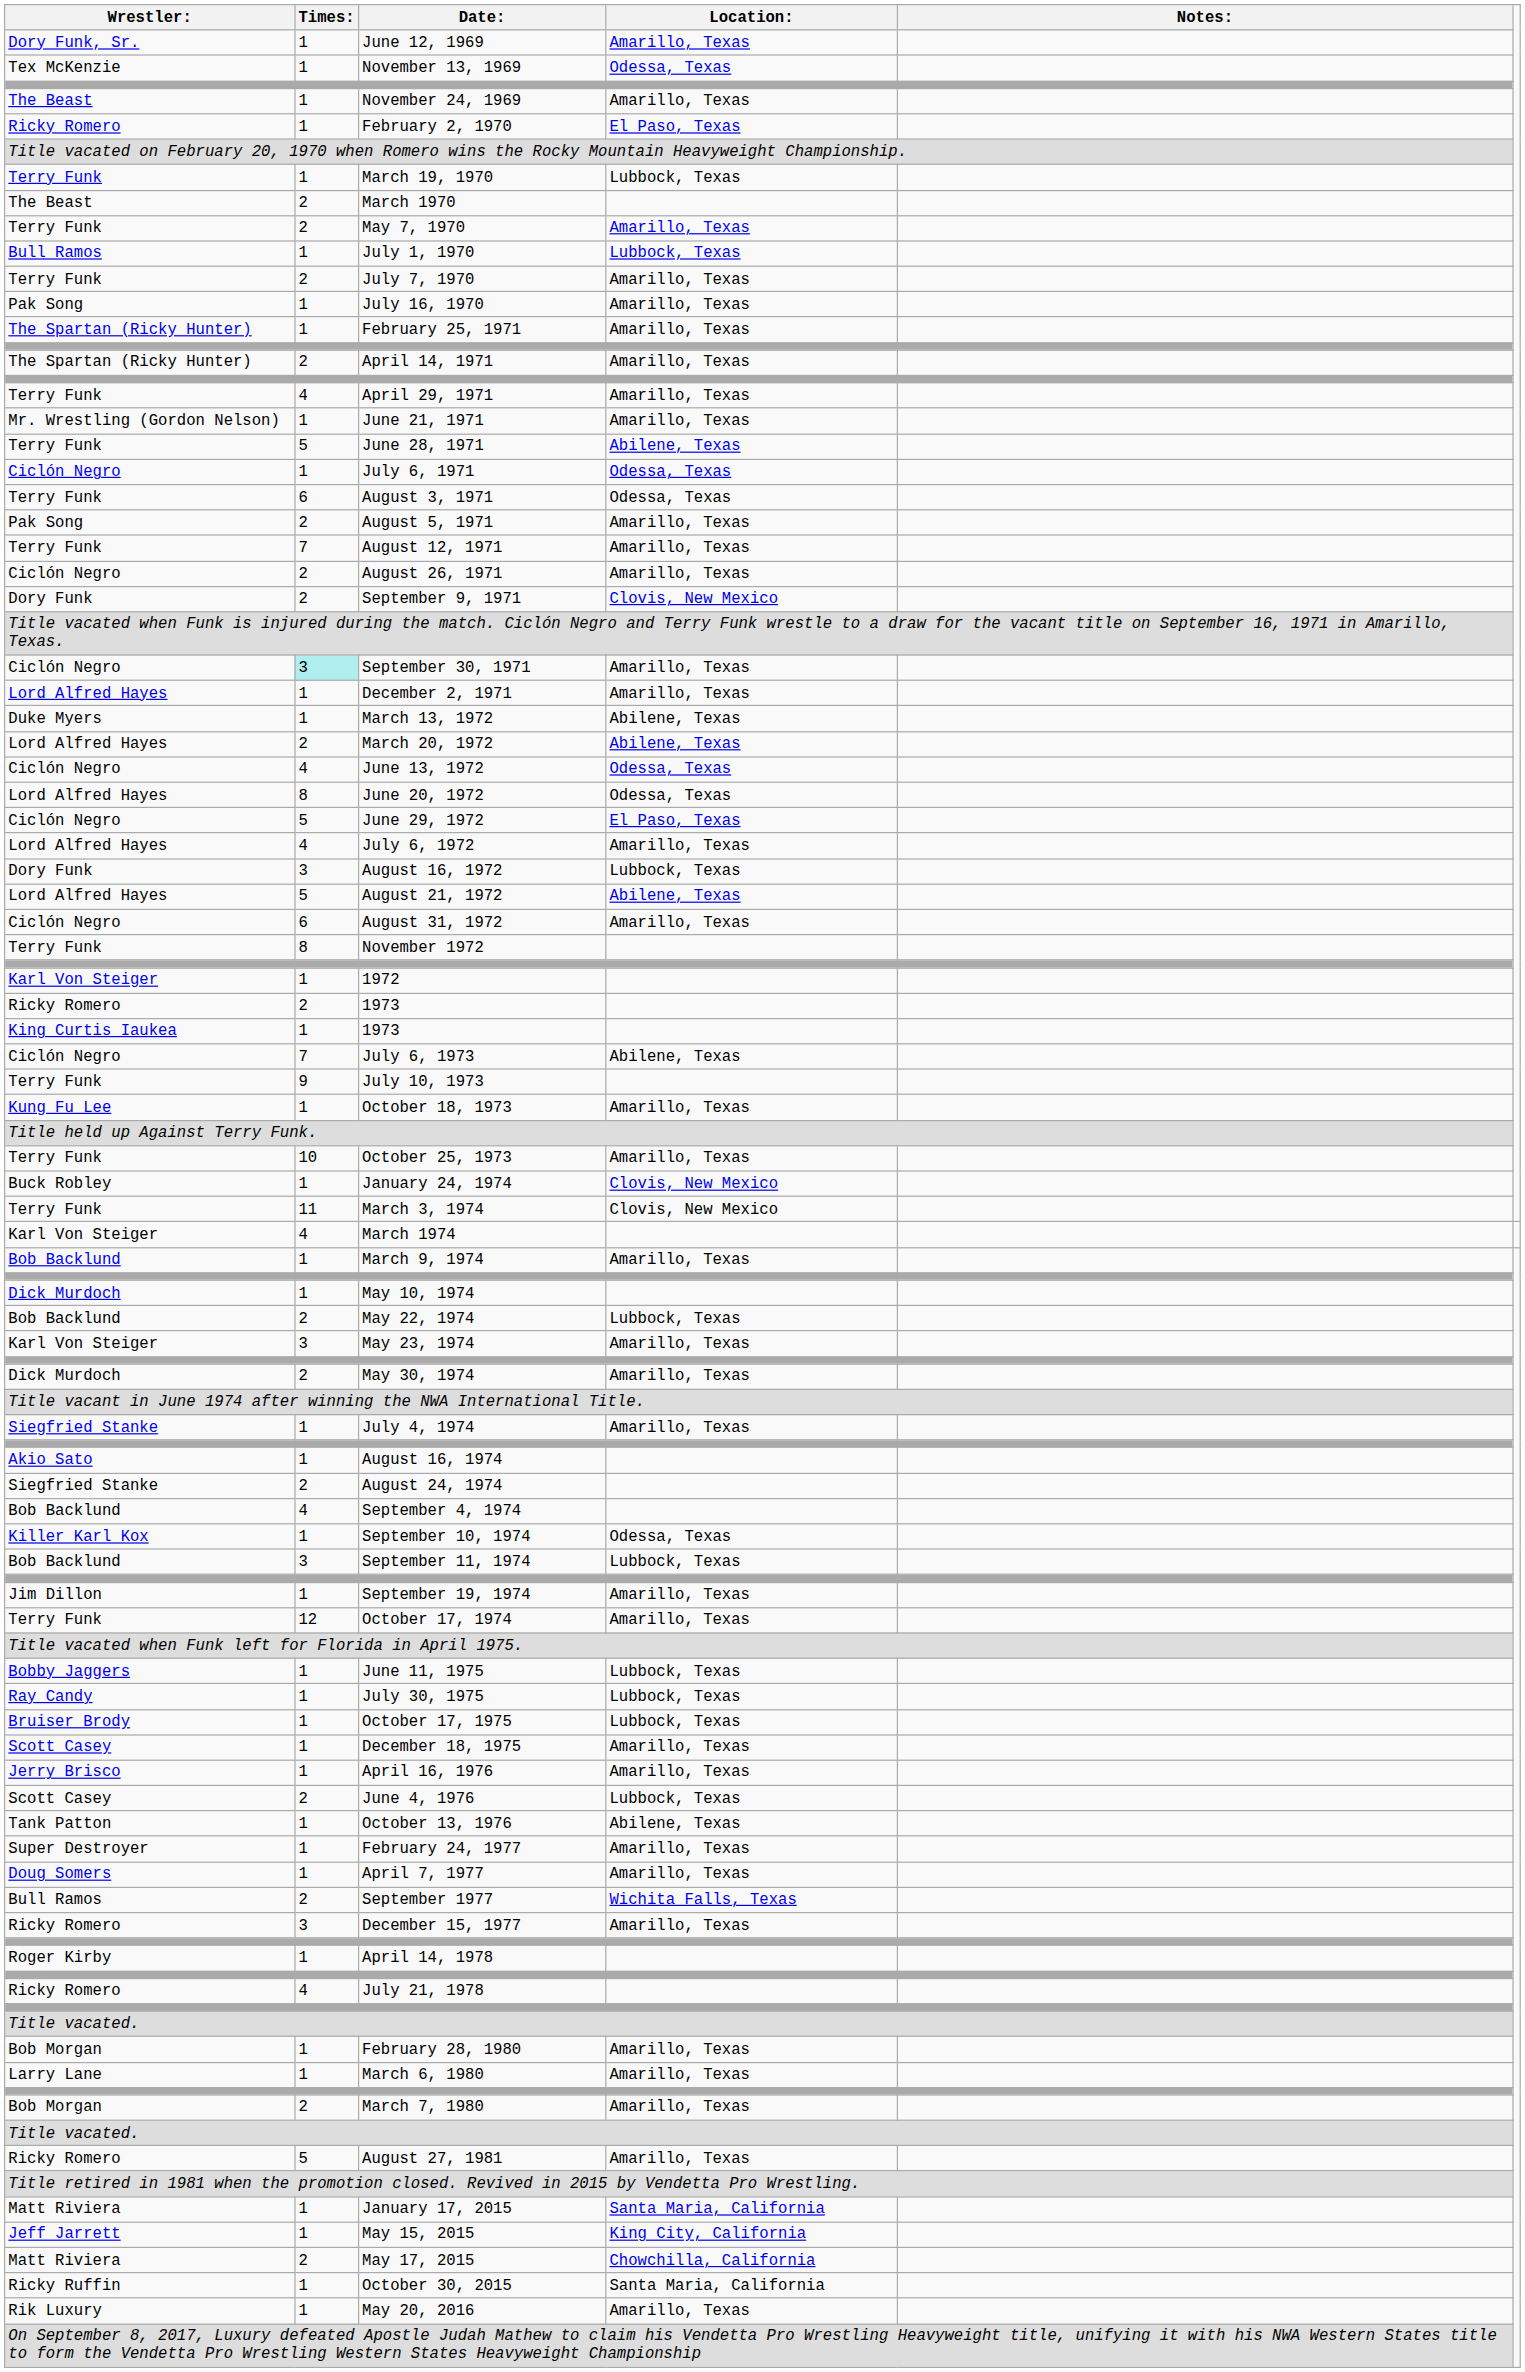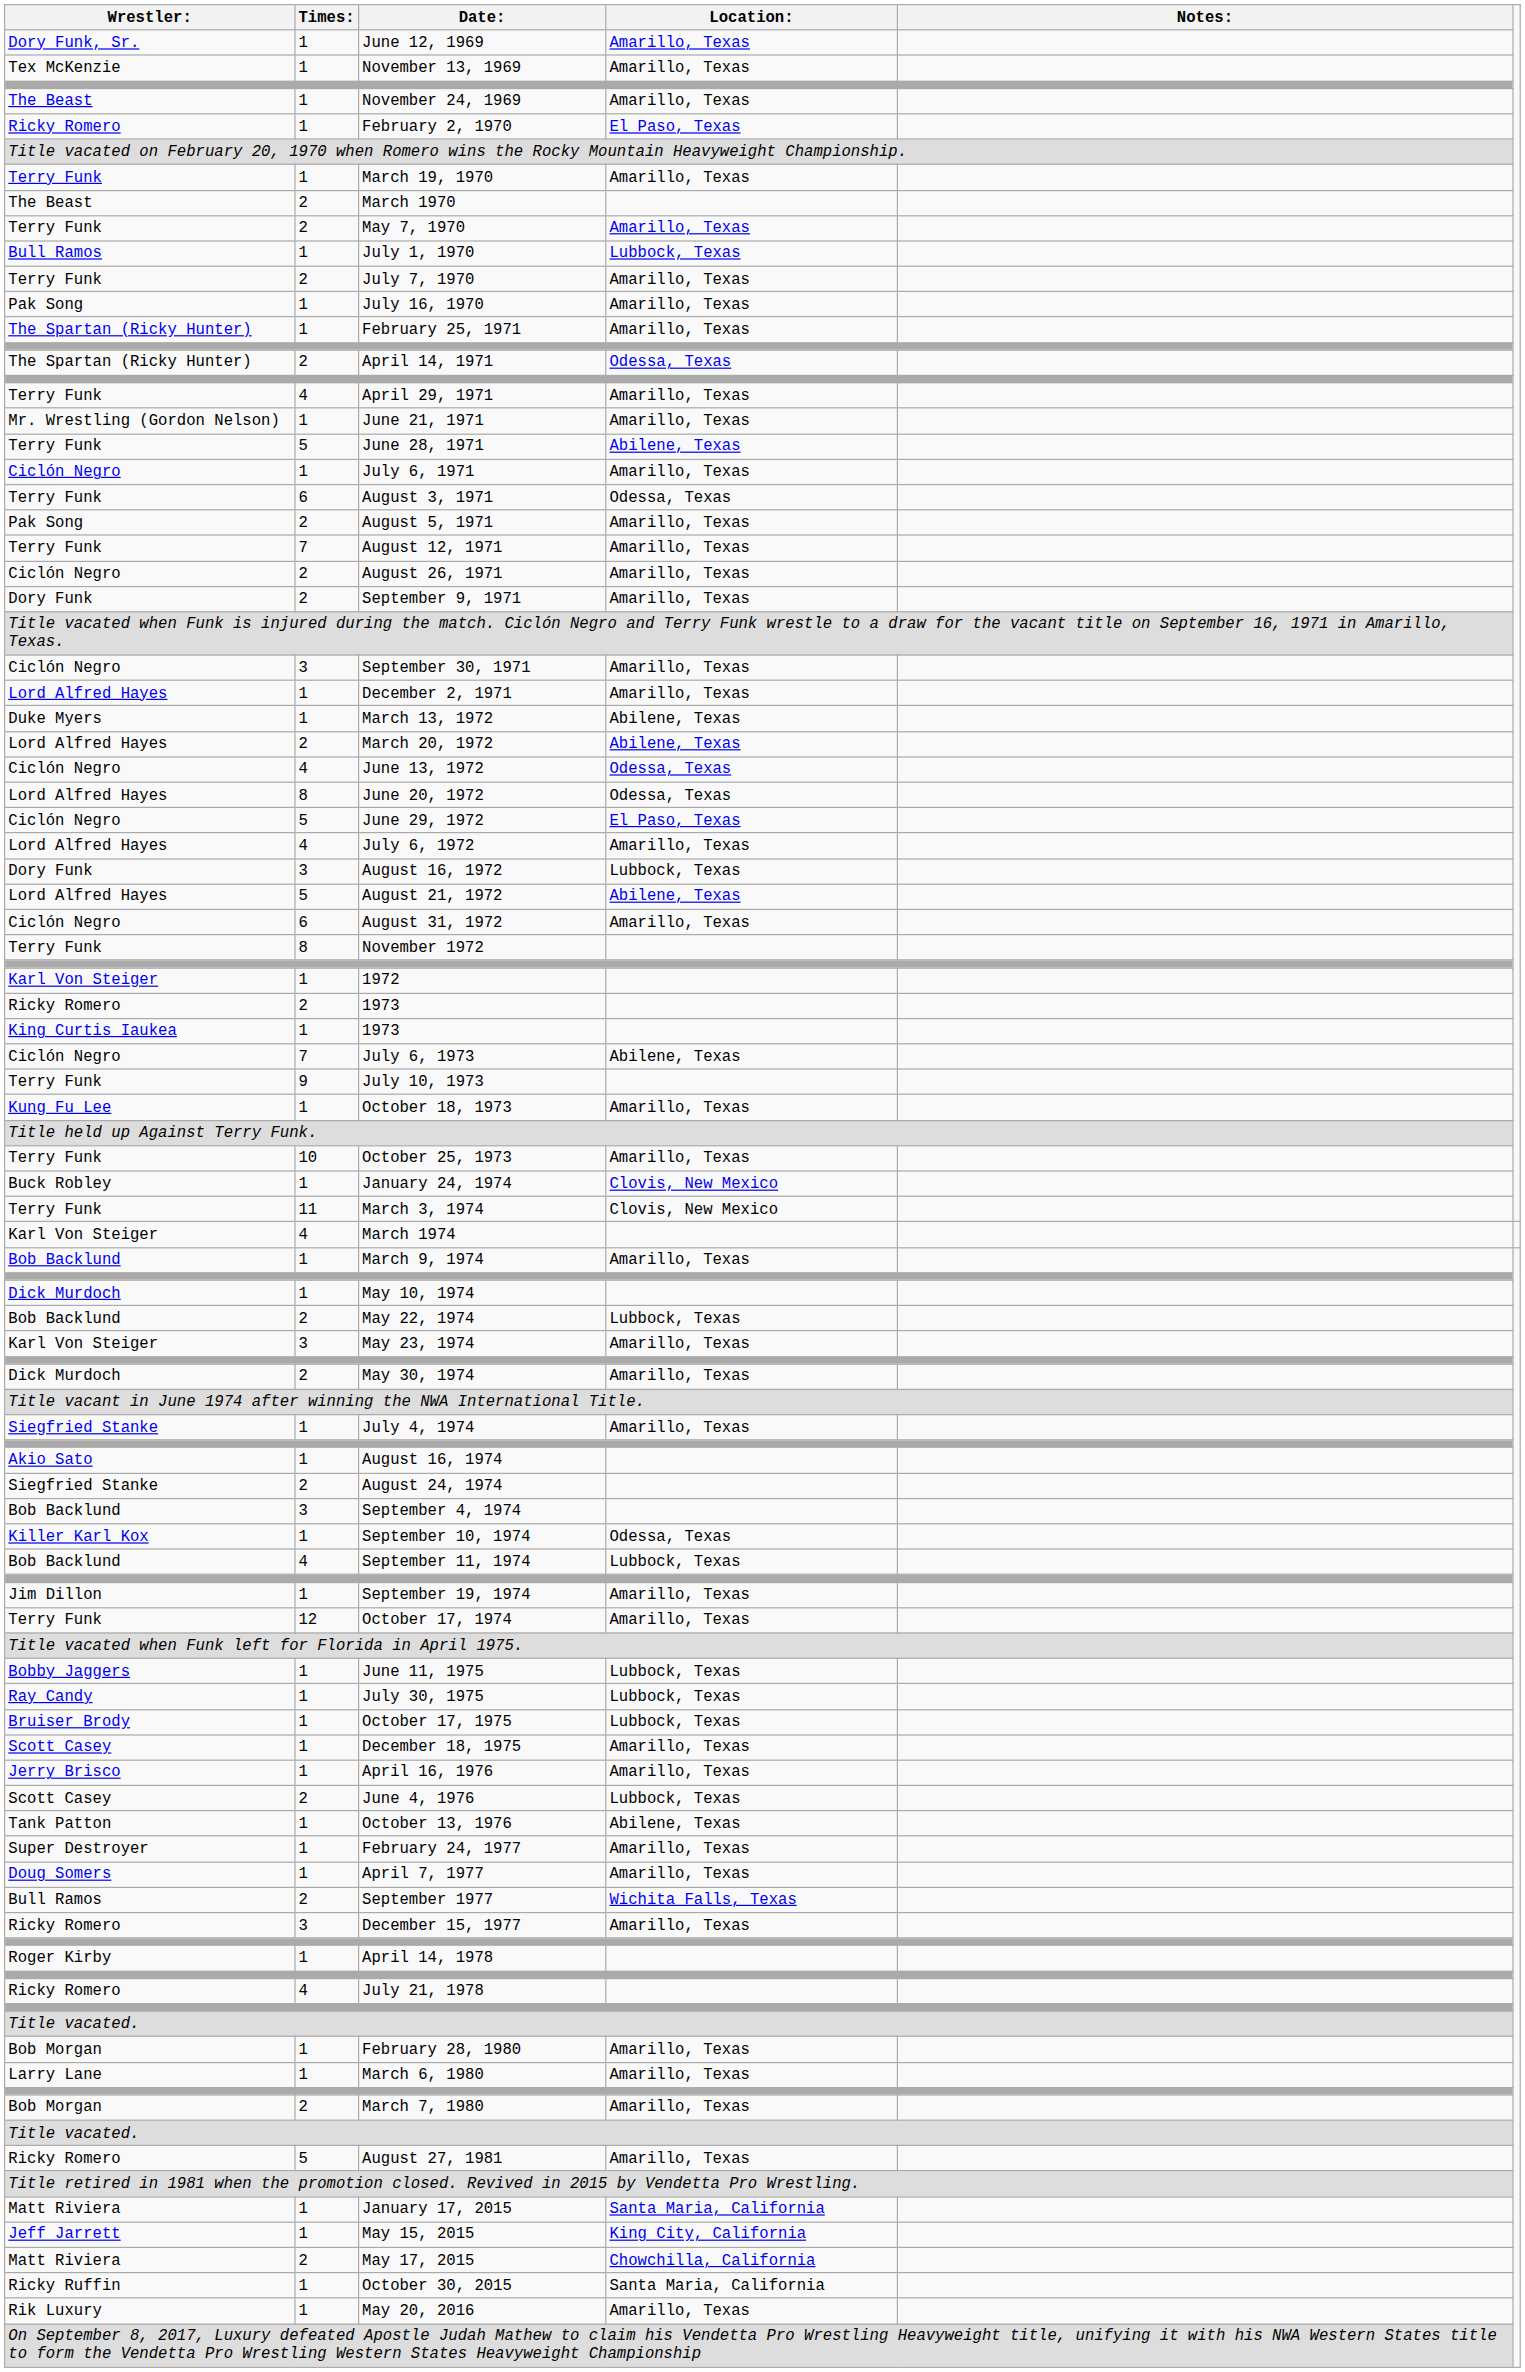November 13, 1969 | Location:: Odessa, Texas -> Amarillo, Texas
March 19, 1970 | Location:: Lubbock, Texas -> Amarillo, Texas
April 14, 1971 | Location:: Amarillo, Texas -> Odessa, Texas
July 6, 1971 | Location:: Odessa, Texas -> Amarillo, Texas
September 9, 1971 | Location:: Clovis, New Mexico -> Amarillo, Texas
September 30, 1971 | Times:: paleturquoise background -> no background
September 4, 1974 | Times:: 4 -> 3
September 11, 1974 | Times:: 3 -> 4
